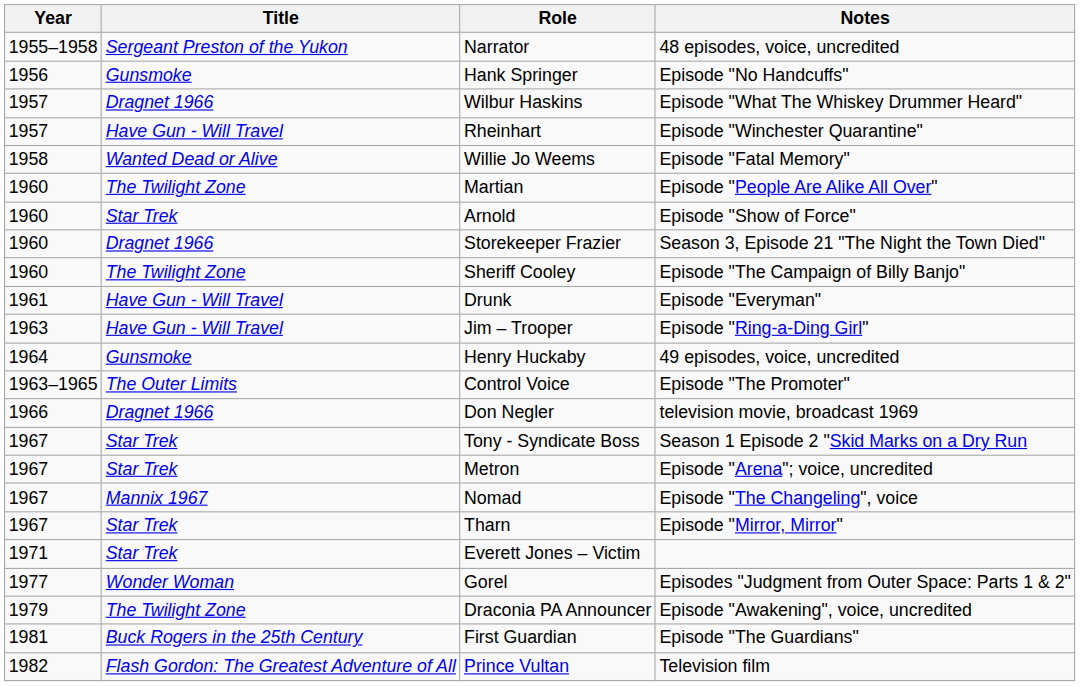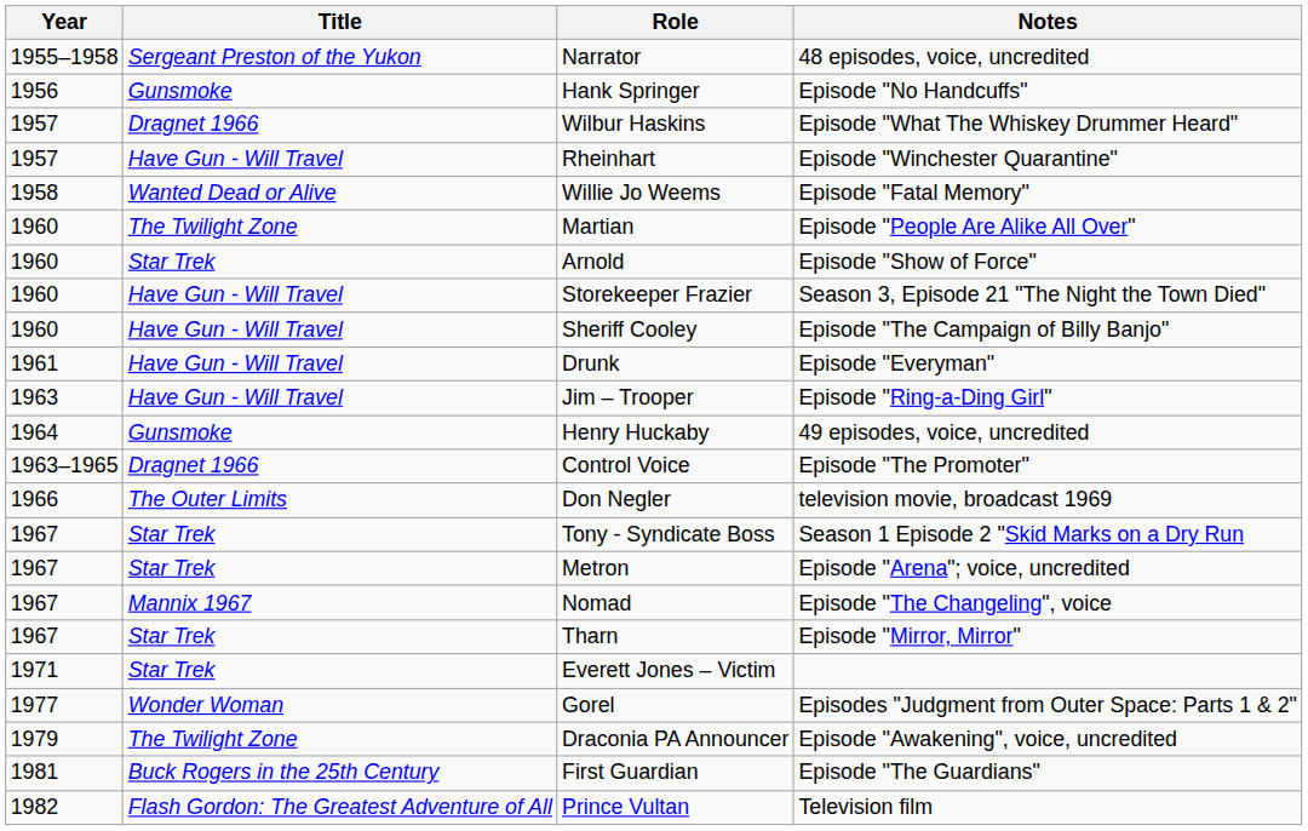Storekeeper Frazier | Title: Dragnet 1966 -> Have Gun - Will Travel
Sheriff Cooley | Title: The Twilight Zone -> Have Gun - Will Travel
Control Voice | Title: The Outer Limits -> Dragnet 1966
Don Negler | Title: Dragnet 1966 -> The Outer Limits
